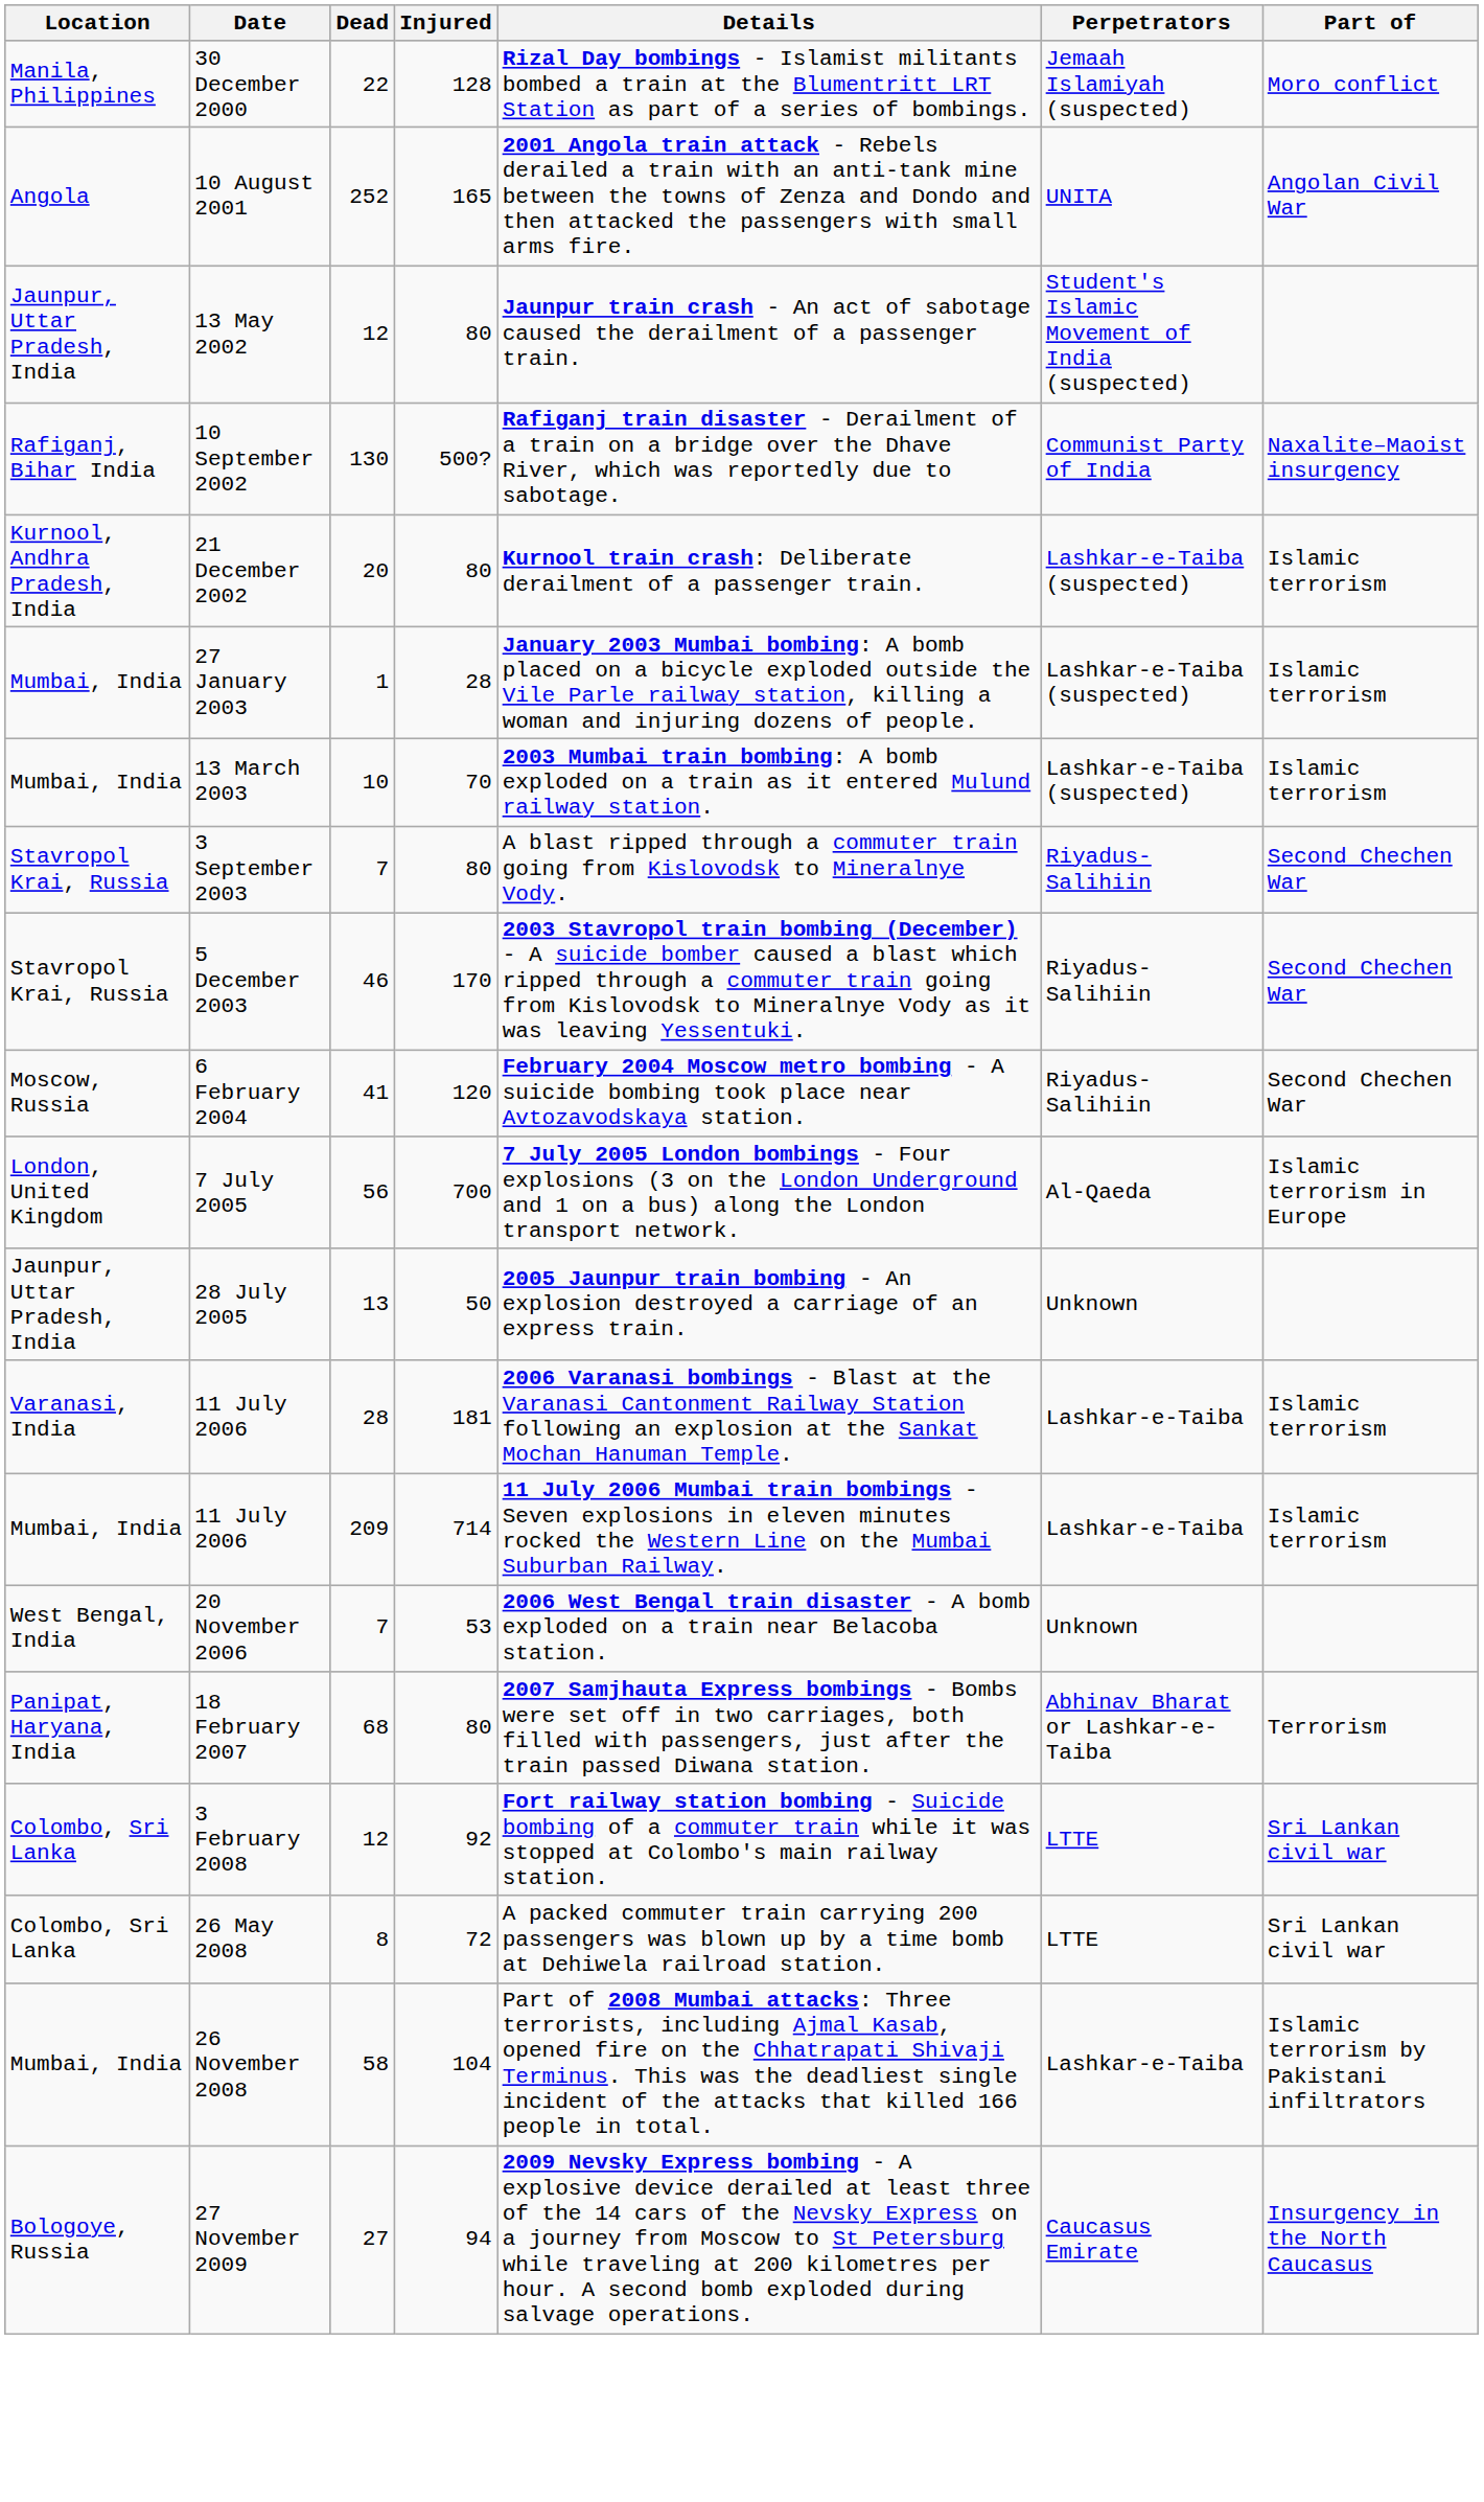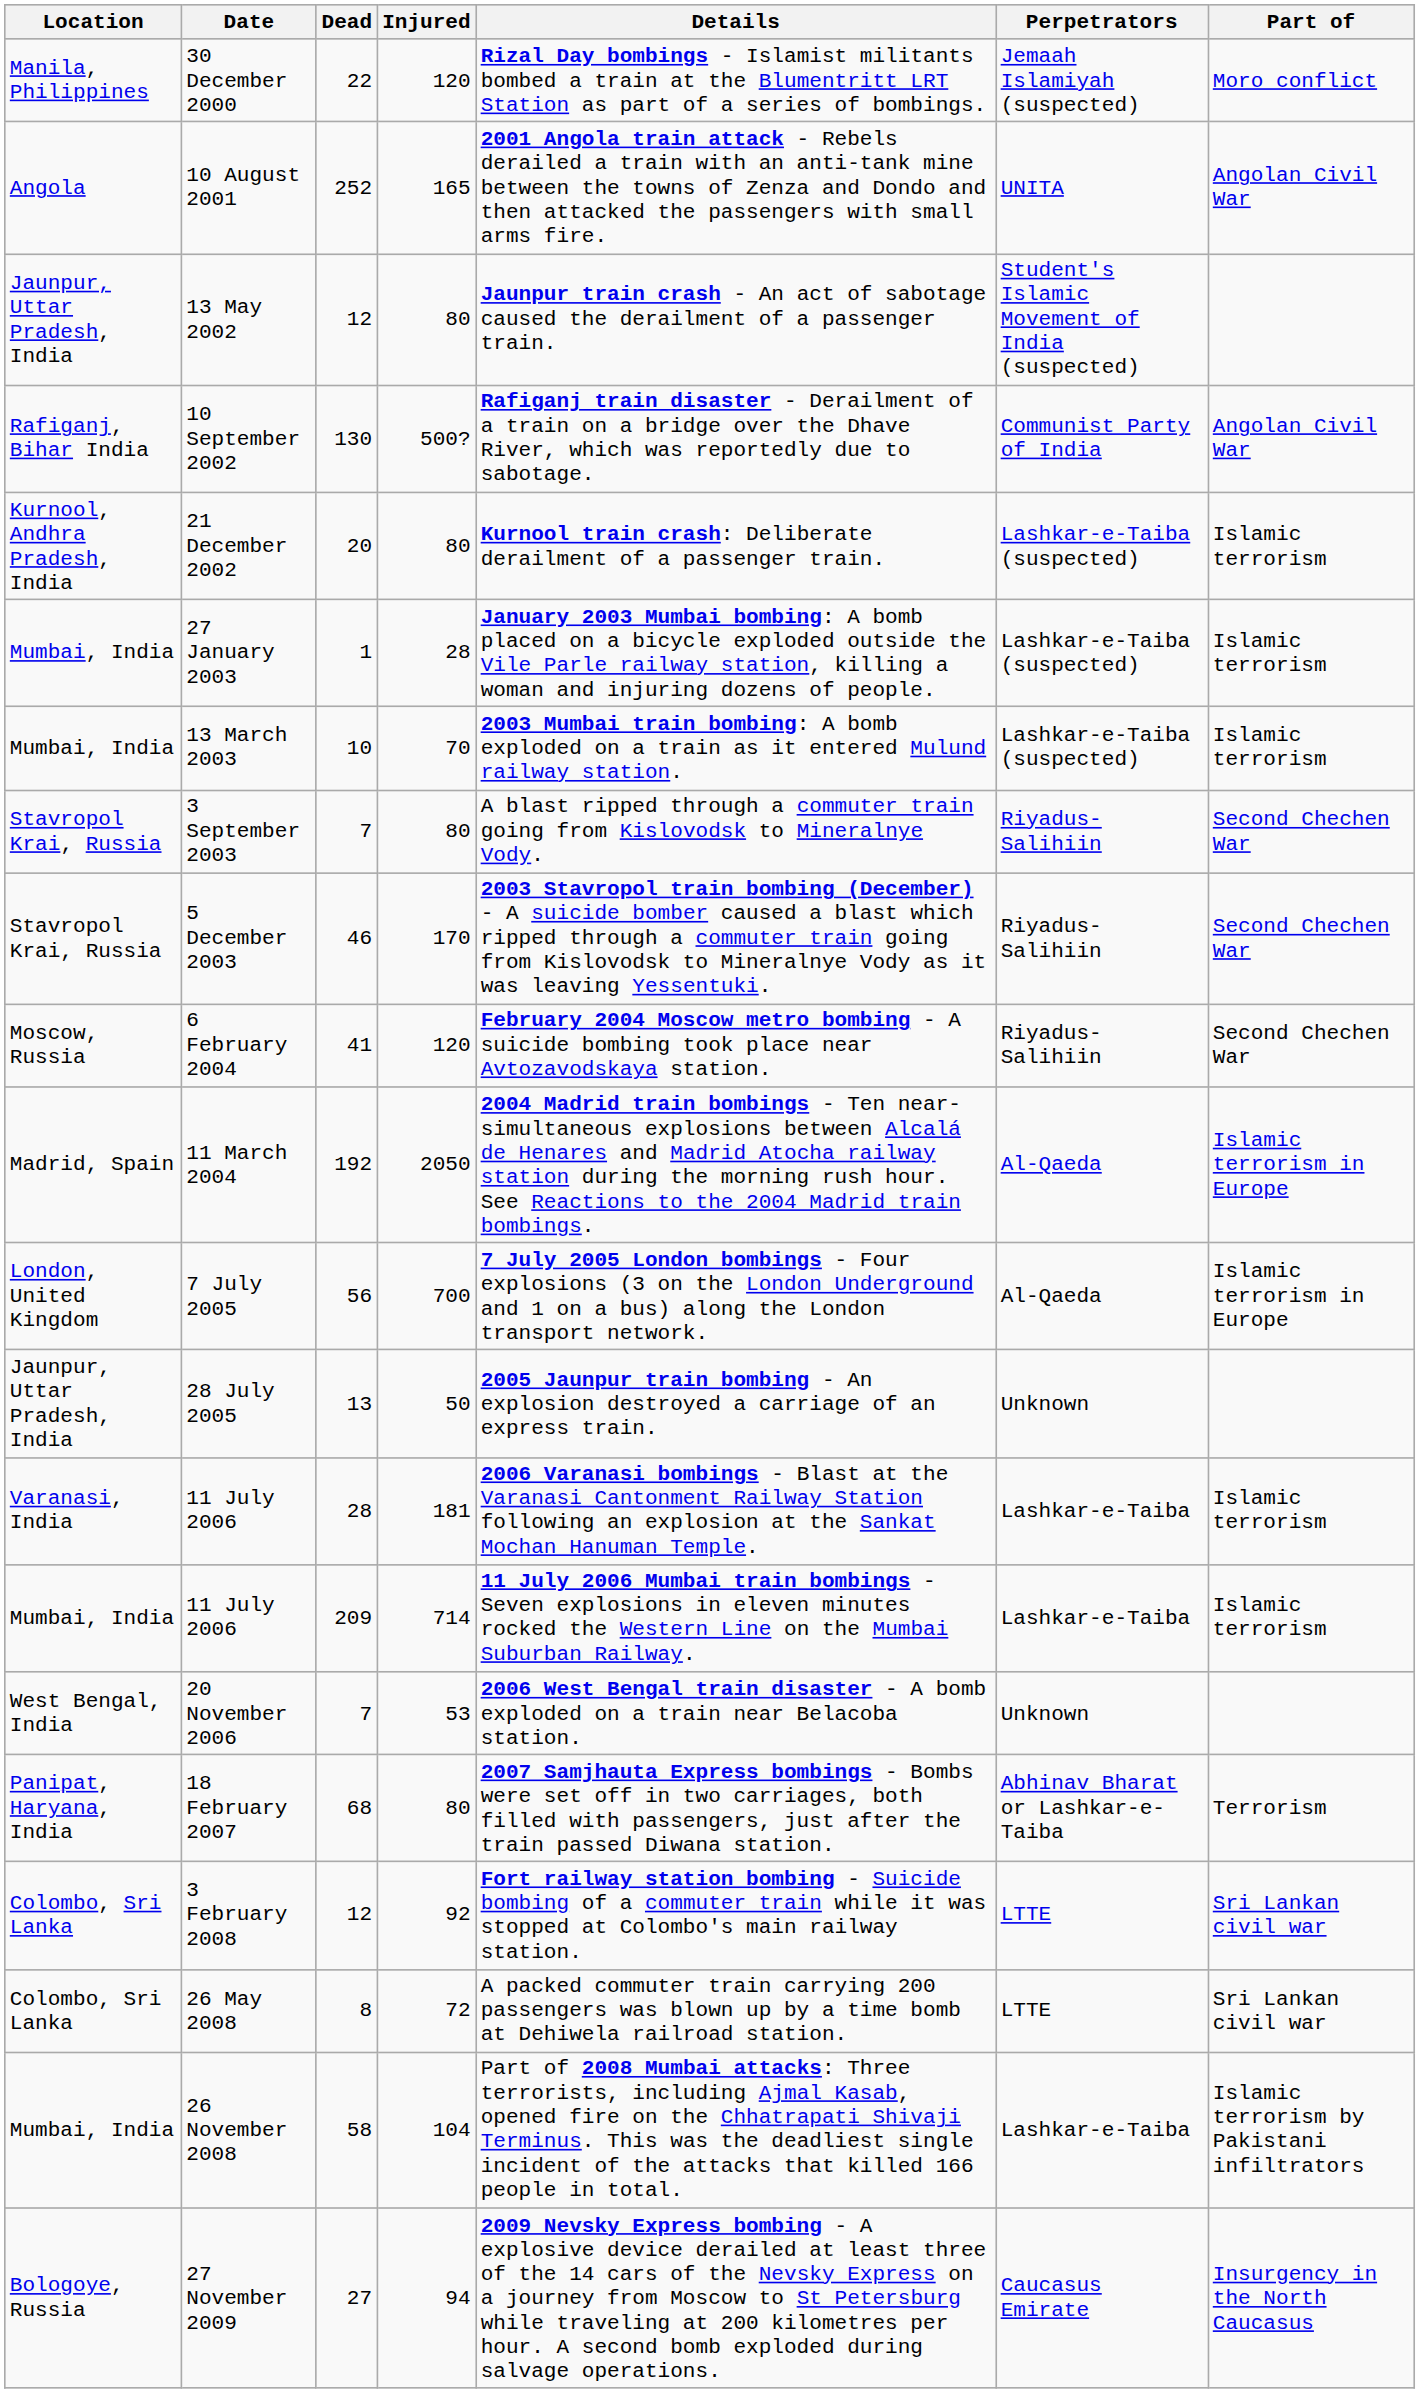30 December 2000 | Injured: 128 -> 120
10 September 2002 | Part of: Naxalite–Maoist insurgency -> Angolan Civil War
+ row: Madrid, Spain | 11 March 2004 | 192 | 2050 | 2004 Madrid train bombings - Ten near-simultaneous explosions between Alcalá de Henares and Madrid Atocha railway station during the morning rush hour. See Reactions to the 2004 Madrid train bombings. | Al-Qaeda | Islamic terrorism in Europe
